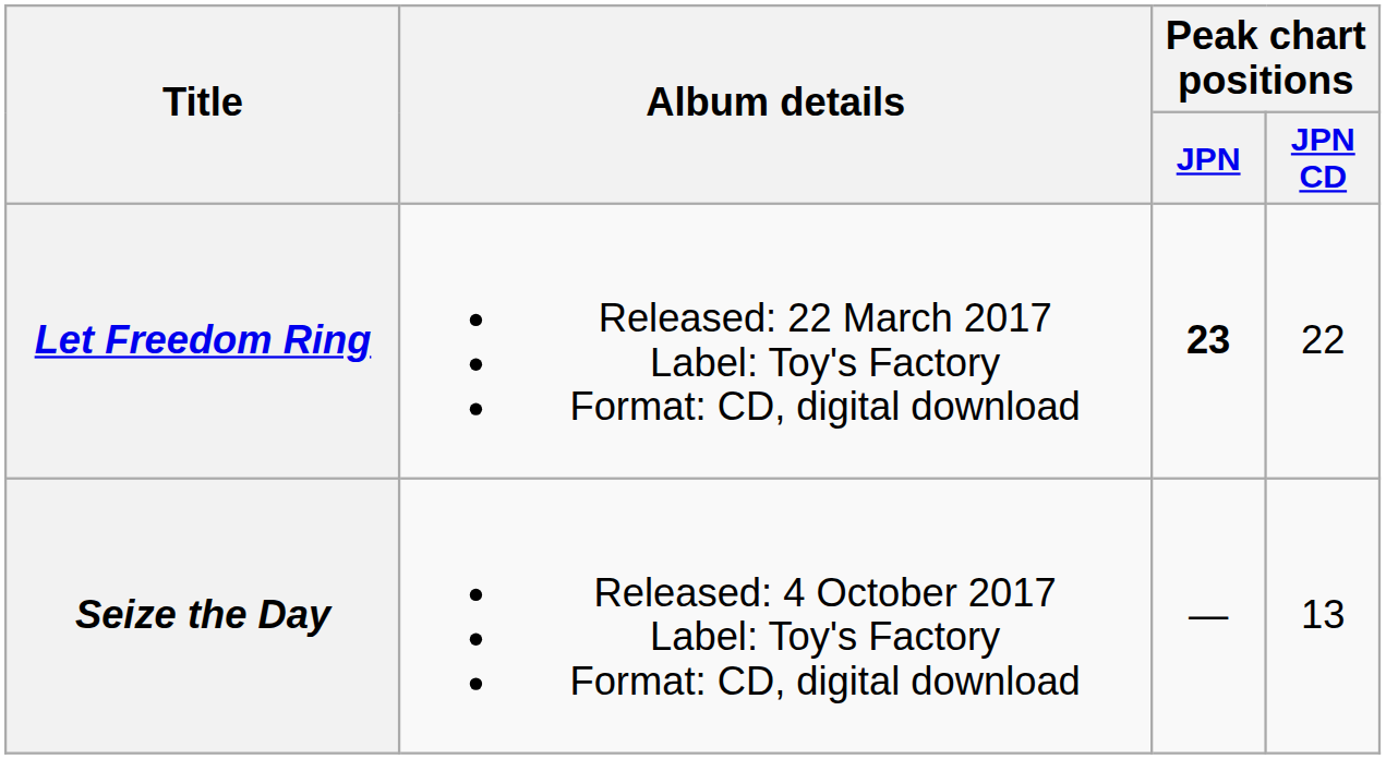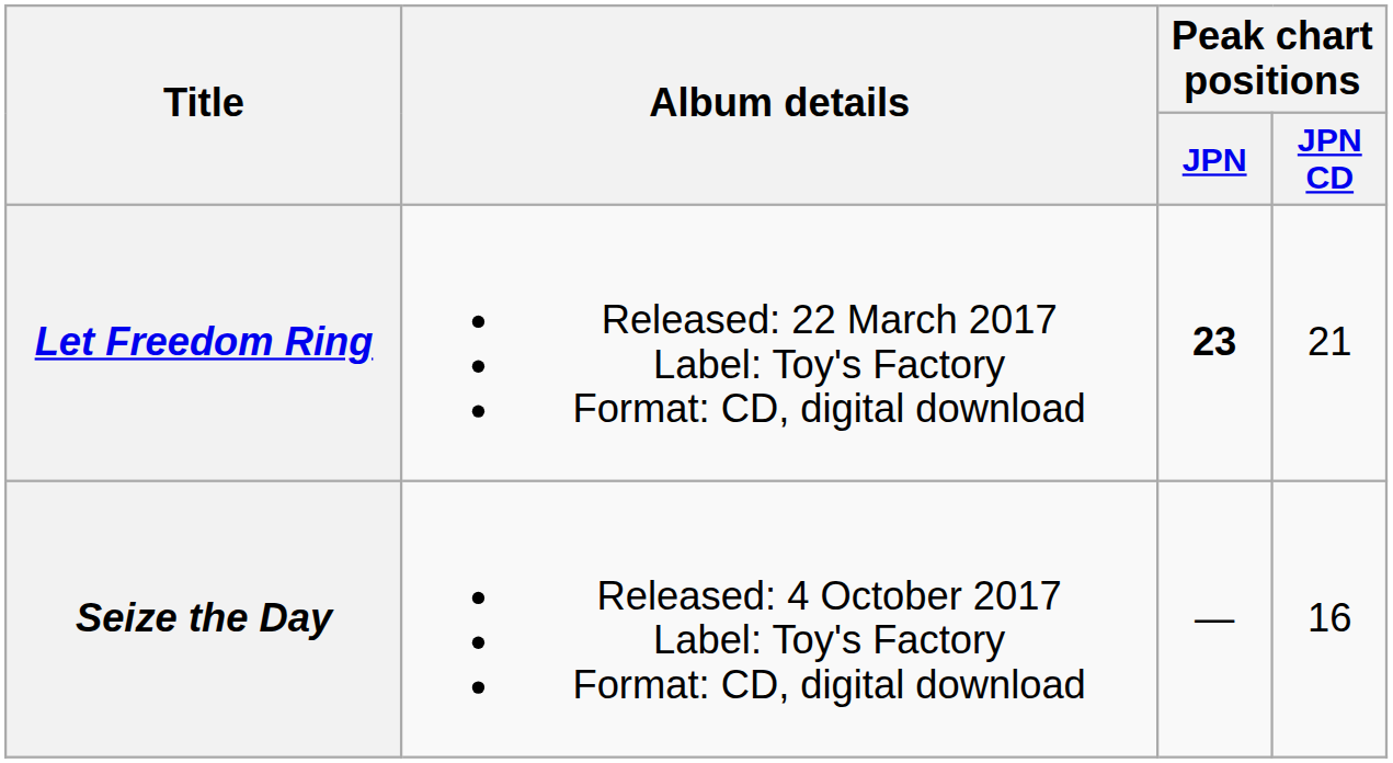Let Freedom Ring | Peak chart positions / JPN CD: 22 -> 21
Seize the Day | Peak chart positions / JPN CD: 13 -> 16
